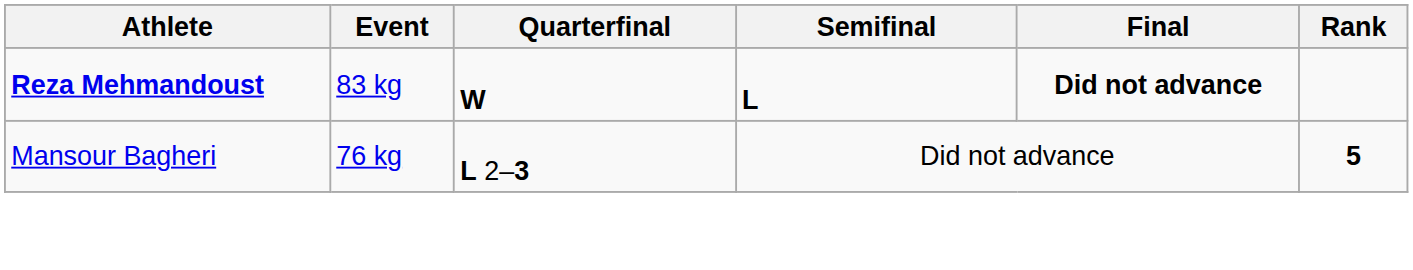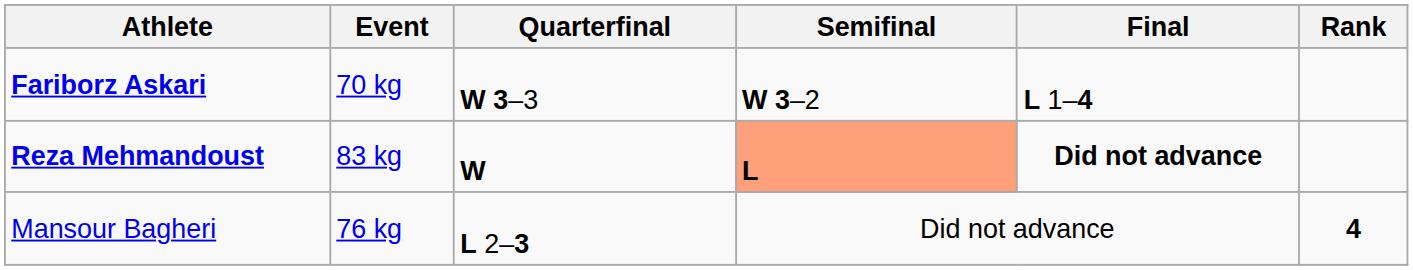+ row: Fariborz Askari | 70 kg | W 3–3 | W 3–2 | L 1–4
Reza Mehmandoust | Semifinal: no background -> lightsalmon background
Mansour Bagheri | Rank: 5 -> 4
